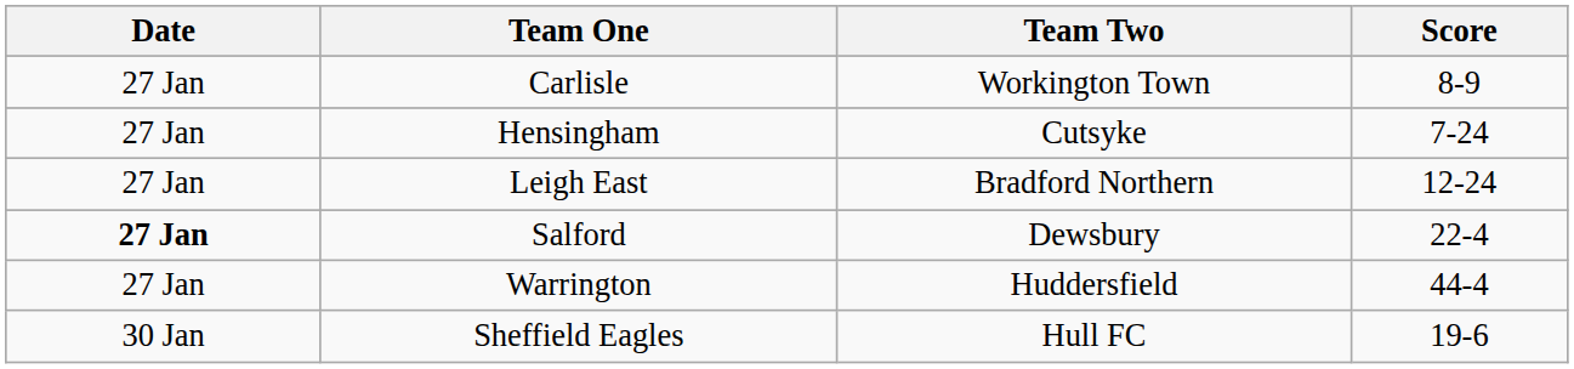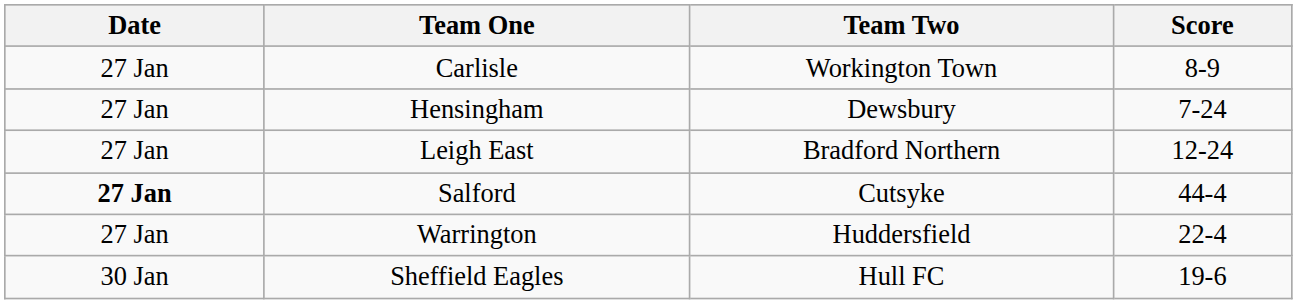Hensingham | Team Two: Cutsyke -> Dewsbury
Salford | Team Two: Dewsbury -> Cutsyke
Salford | Score: 22-4 -> 44-4
Warrington | Score: 44-4 -> 22-4
